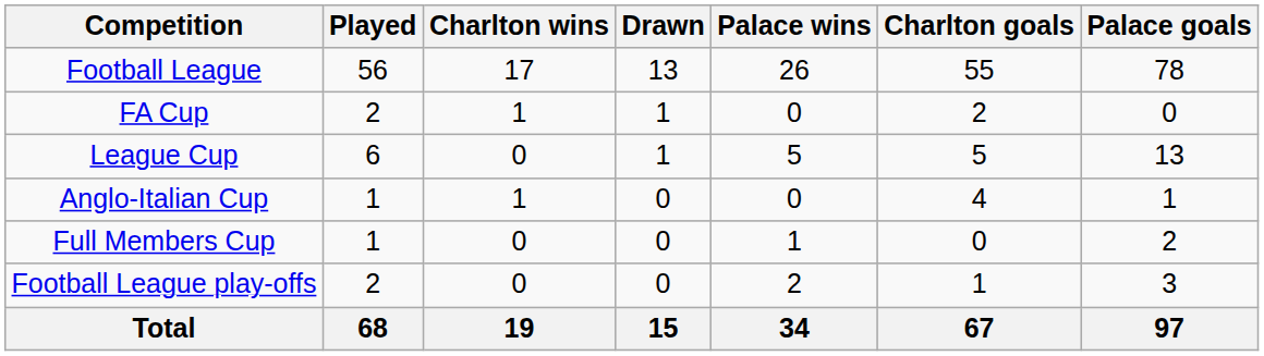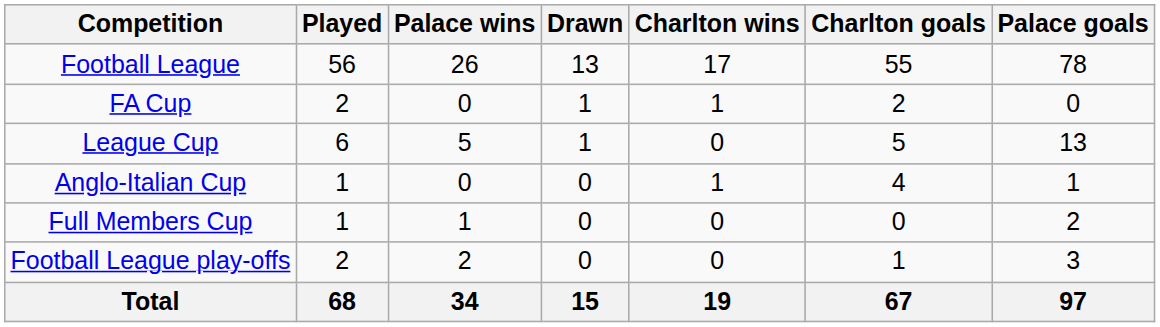columns swapped: Charlton wins <-> Palace wins
